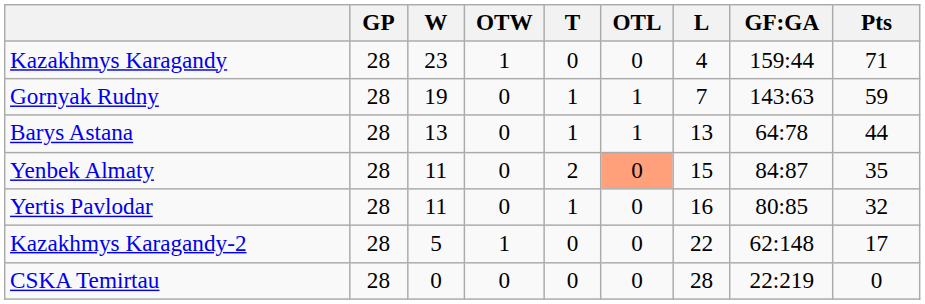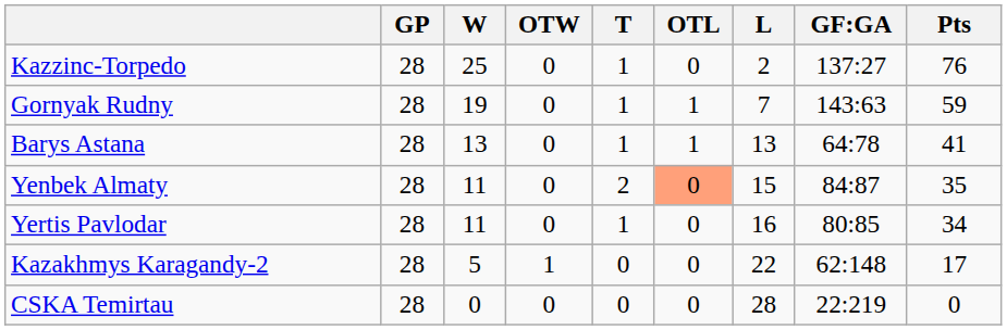+ row: Kazzinc-Torpedo | 28 | 25 | 0 | 1 | 0 | 2 | 137:27 | 76
- row: Kazakhmys Karagandy | 28 | 23 | 1 | 0 | 0 | 4 | 159:44 | 71
Barys Astana | Pts: 44 -> 41
Yertis Pavlodar | Pts: 32 -> 34
